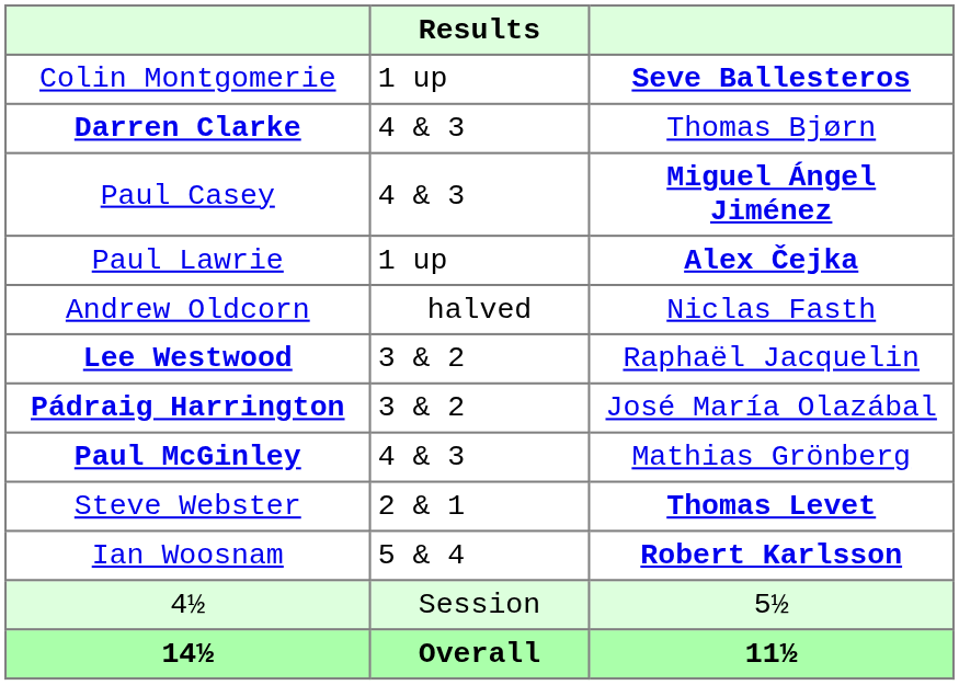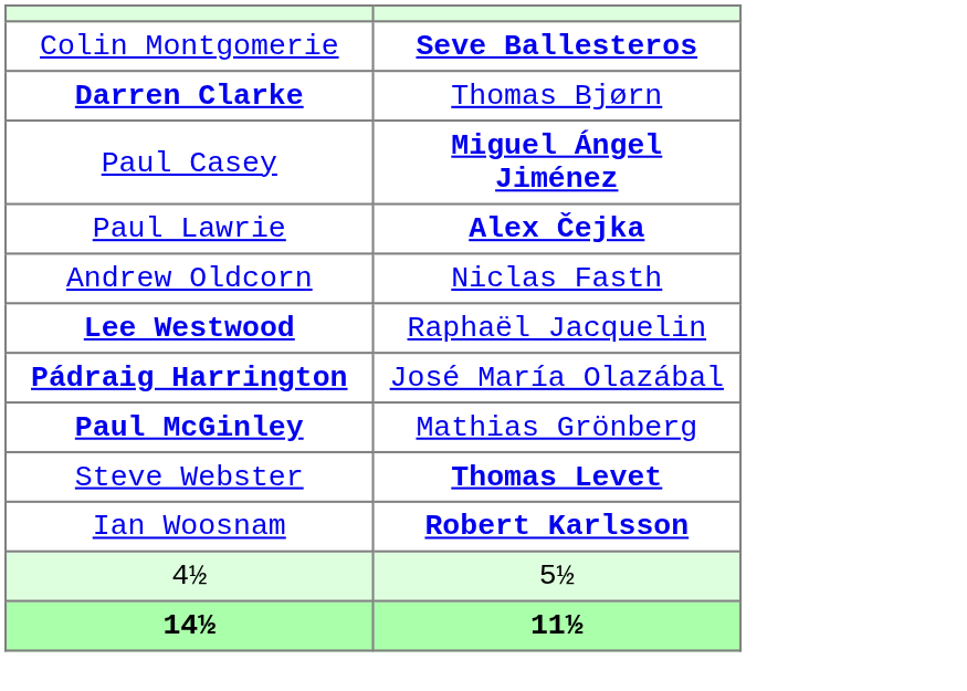- column: Results | 1 up | 4 & 3 | 4 & 3 | 1 up | halved | 3 & 2 | 3 & 2 | 4 & 3 | 2 & 1 | 5 & 4 | Session | Overall
